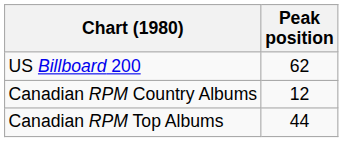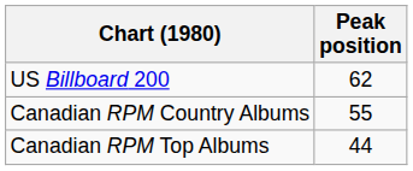Canadian RPM Country Albums | Peak position: 12 -> 55
